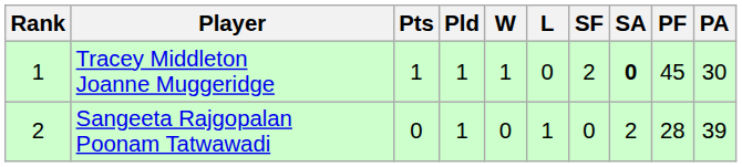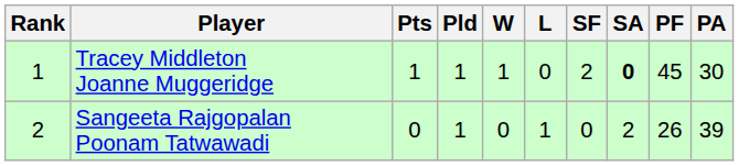Sangeeta Rajgopalan Poonam Tatwawadi | PF: 28 -> 26
